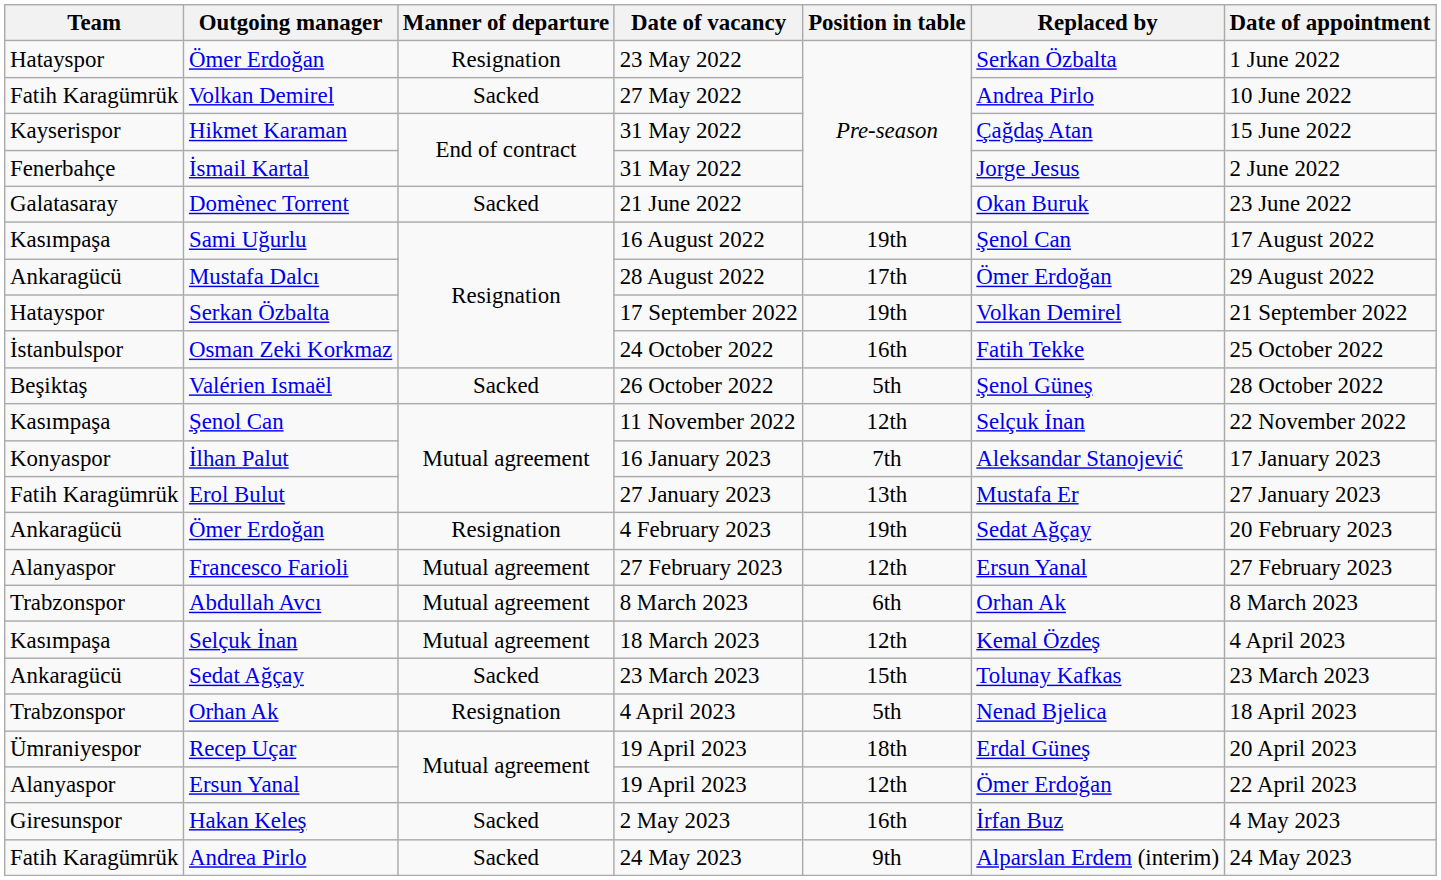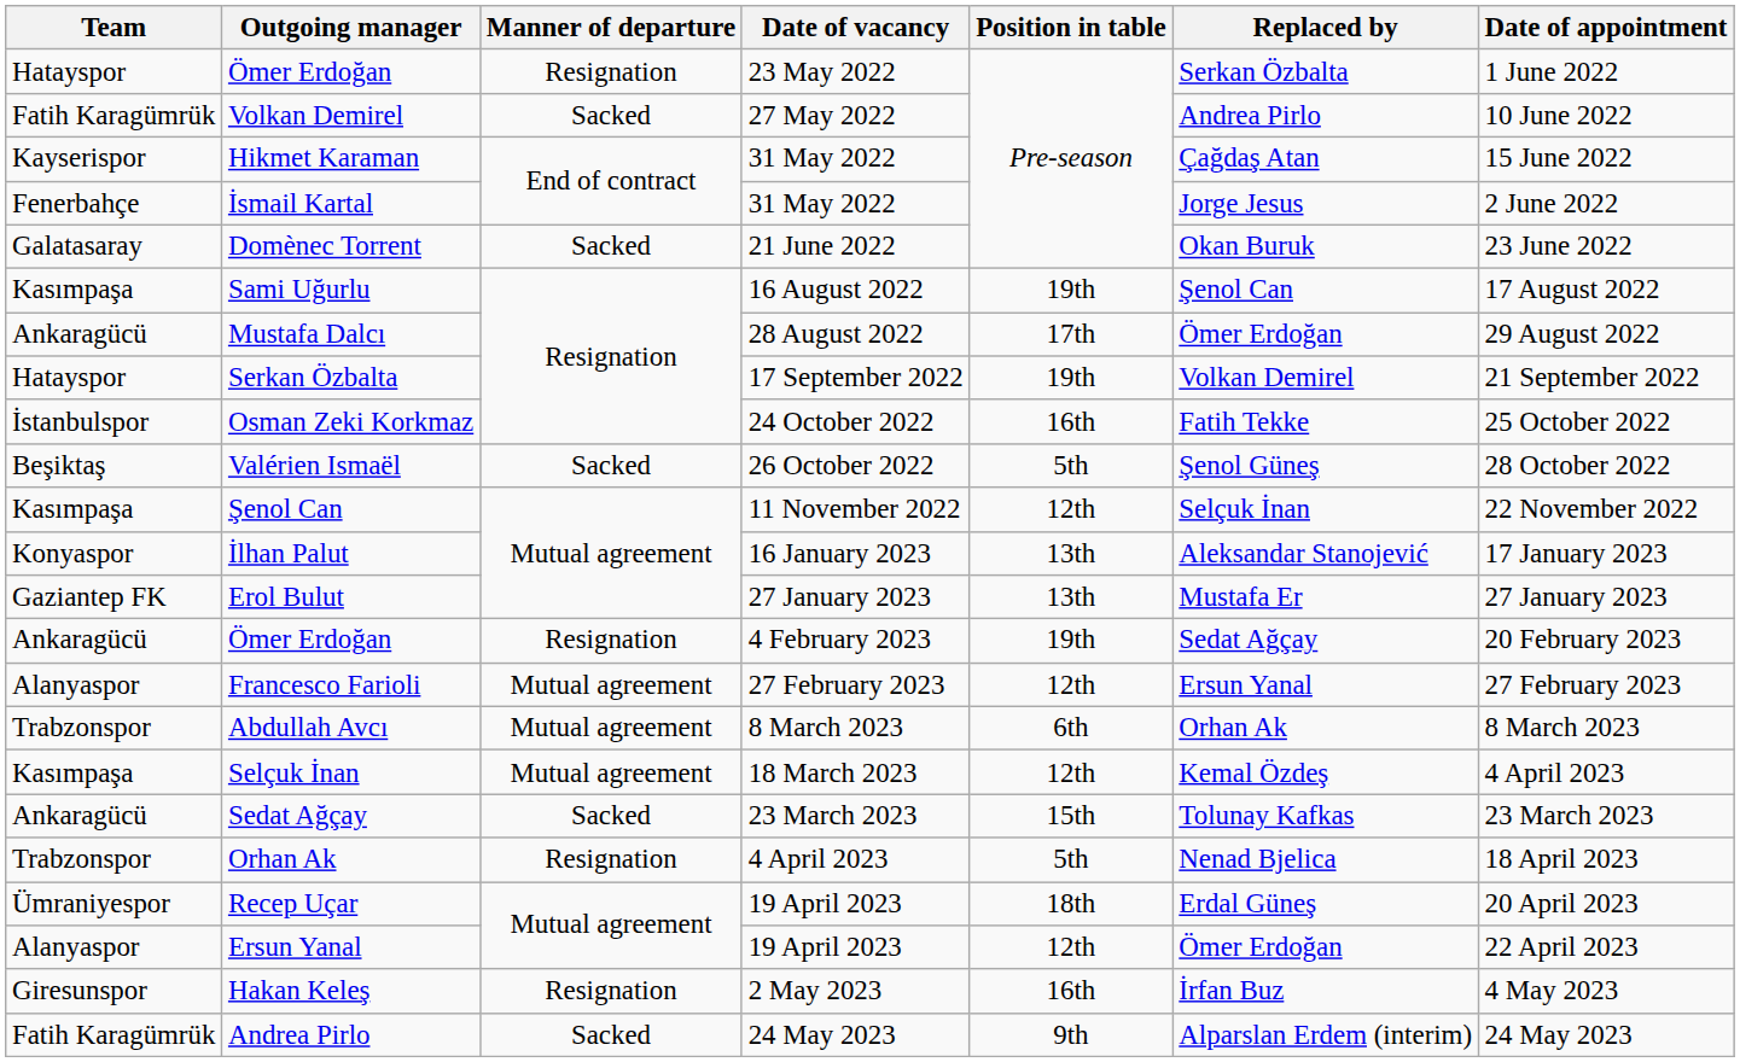İlhan Palut | Position in table: 7th -> 13th
Erol Bulut | Team: Fatih Karagümrük -> Gaziantep FK
Hakan Keleş | Manner of departure: Sacked -> Resignation
